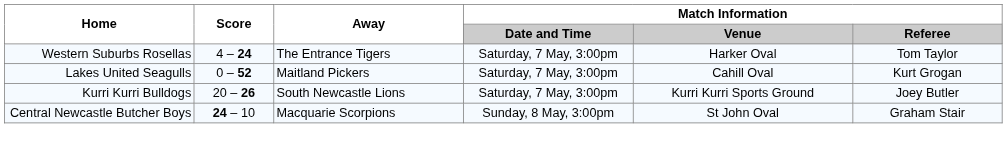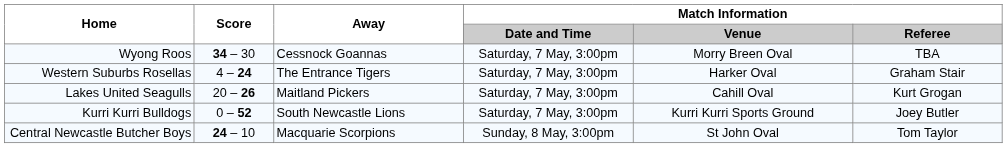+ row: Wyong Roos | 34 – 30 | Cessnock Goannas | Saturday, 7 May, 3:00pm | Morry Breen Oval | TBA
Western Suburbs Rosellas | Match Information / Referee: Tom Taylor -> Graham Stair
Lakes United Seagulls | Score: 0 – 52 -> 20 – 26
Kurri Kurri Bulldogs | Score: 20 – 26 -> 0 – 52
Central Newcastle Butcher Boys | Match Information / Referee: Graham Stair -> Tom Taylor
